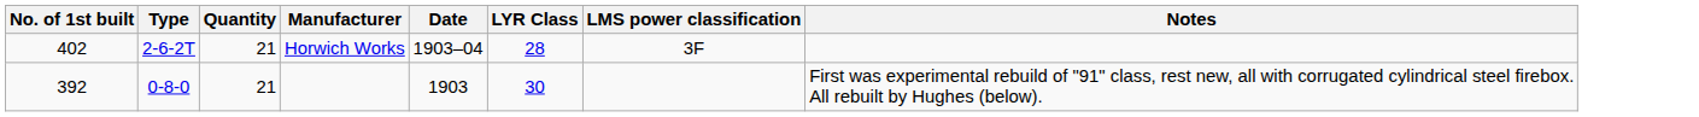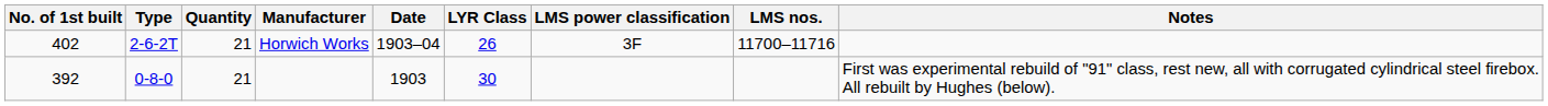+ column: LMS nos. | 11700–11716
Horwich Works | LYR Class: 28 -> 26
